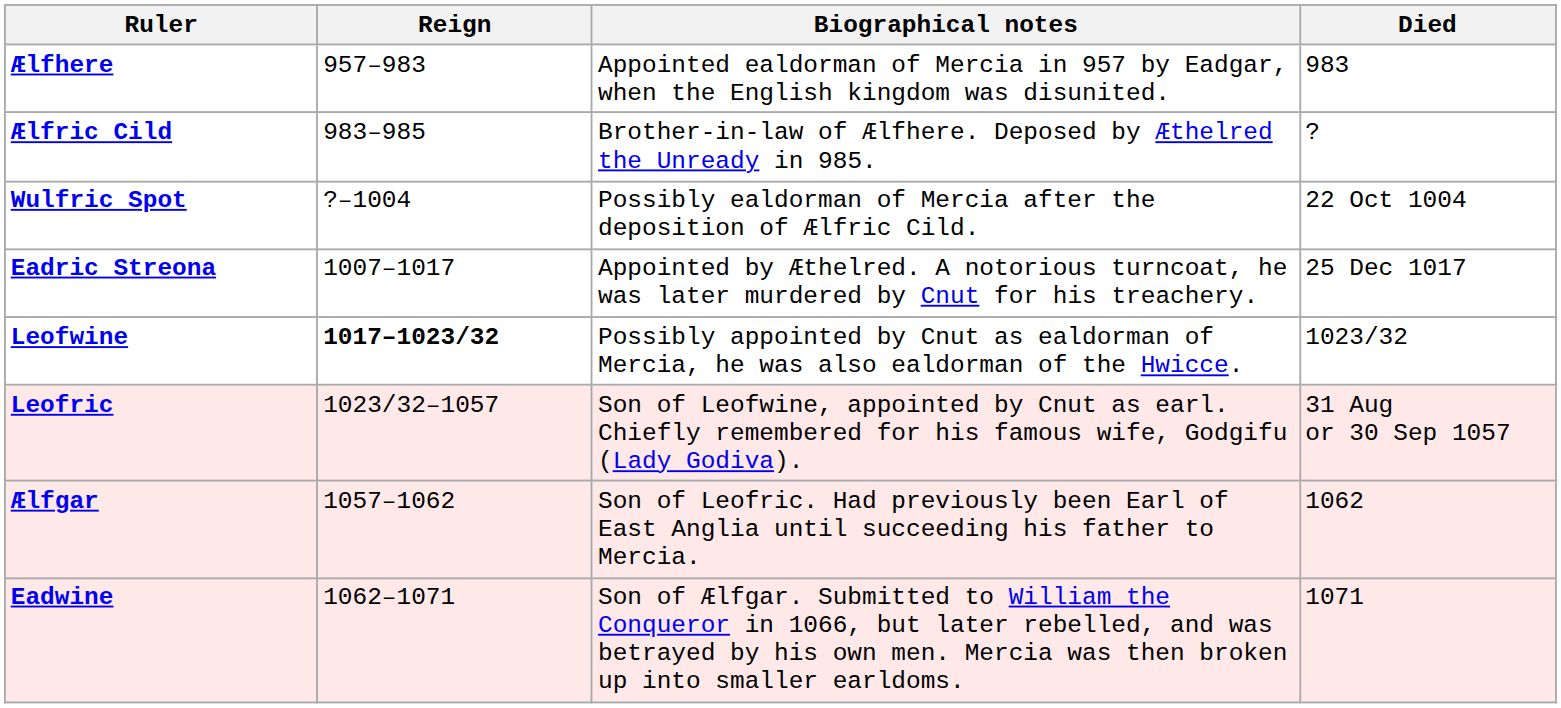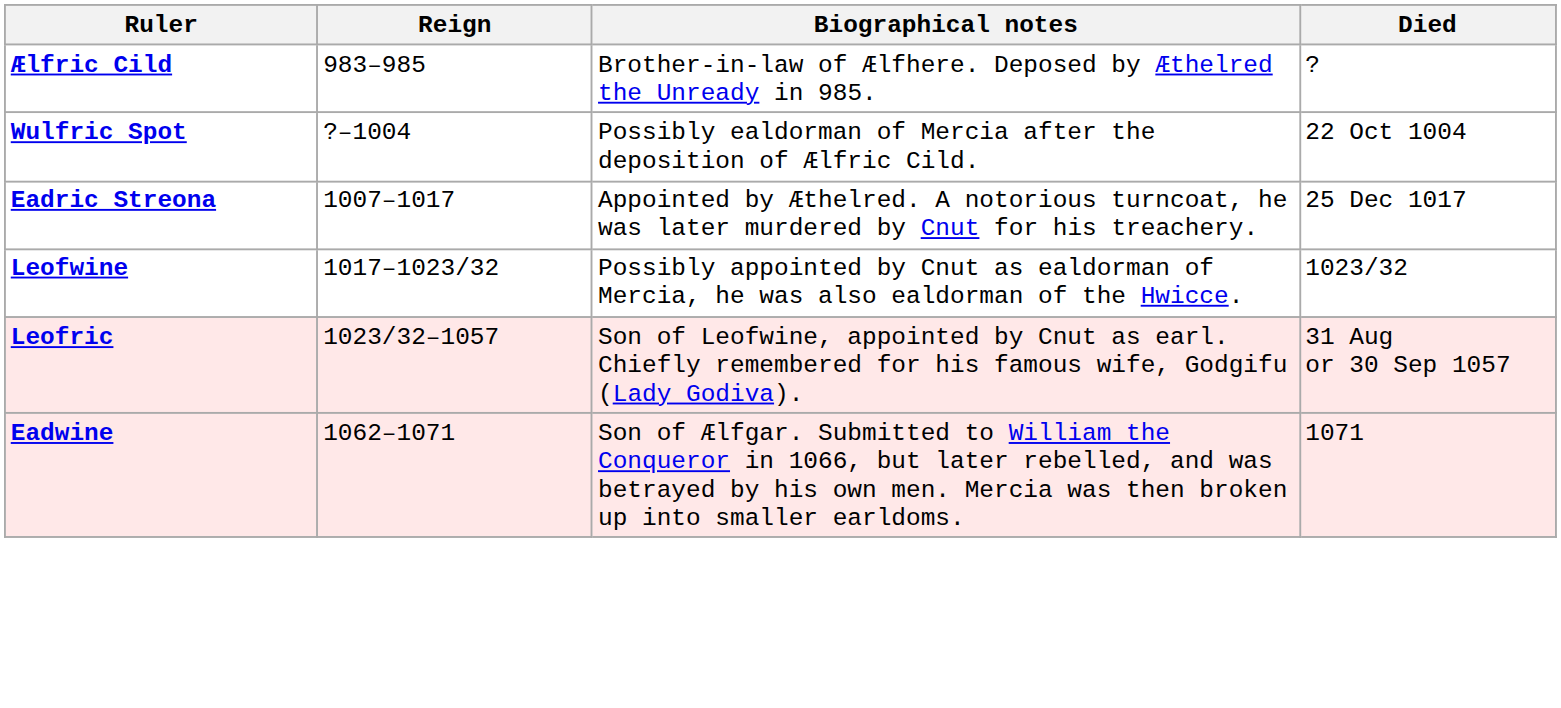- row: Ælfhere | 957–983 | Appointed ealdorman of Mercia in 957 by Eadgar, when the English kingdom was disunited. | 983
Leofwine | Reign: bold -> normal
- row: Ælfgar | 1057–1062 | Son of Leofric. Had previously been Earl of East Anglia until succeeding his father to Mercia. | 1062
